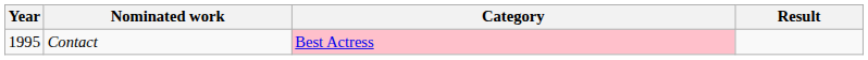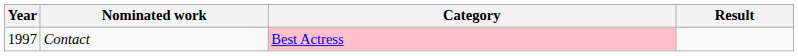Contact | Year: 1995 -> 1997
